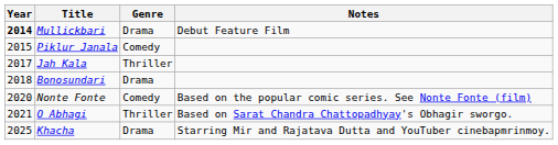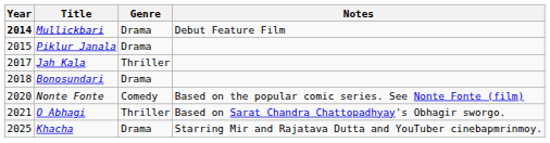Piklur Janala | Genre: Comedy -> Drama
